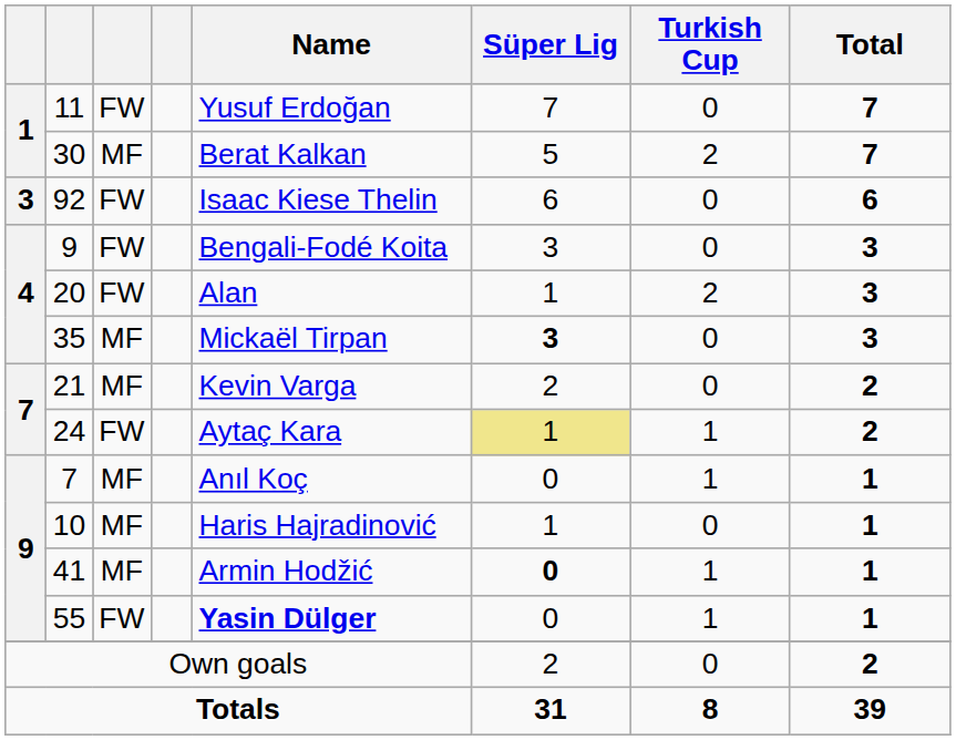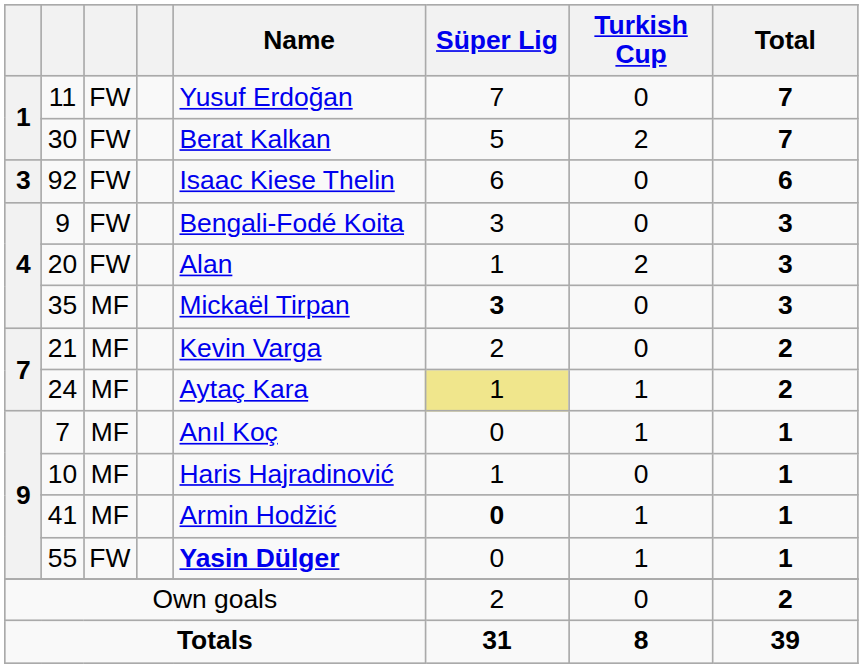30 | column 3: MF -> FW
24 | column 3: FW -> MF
